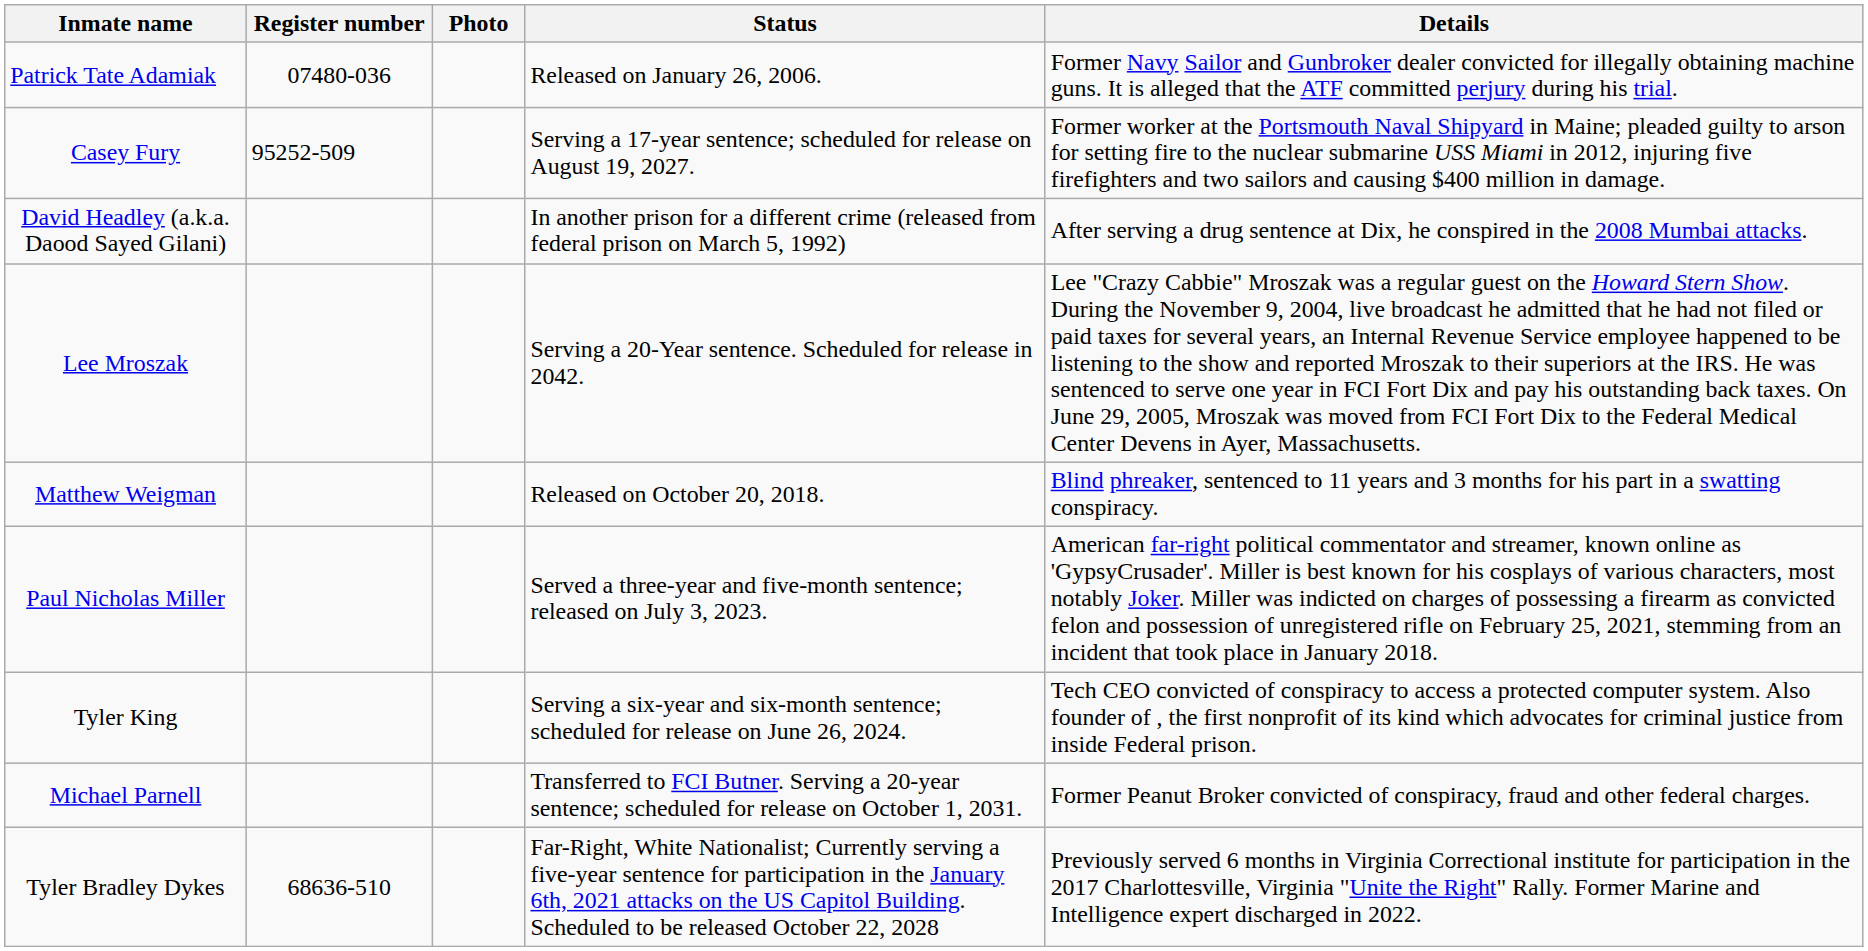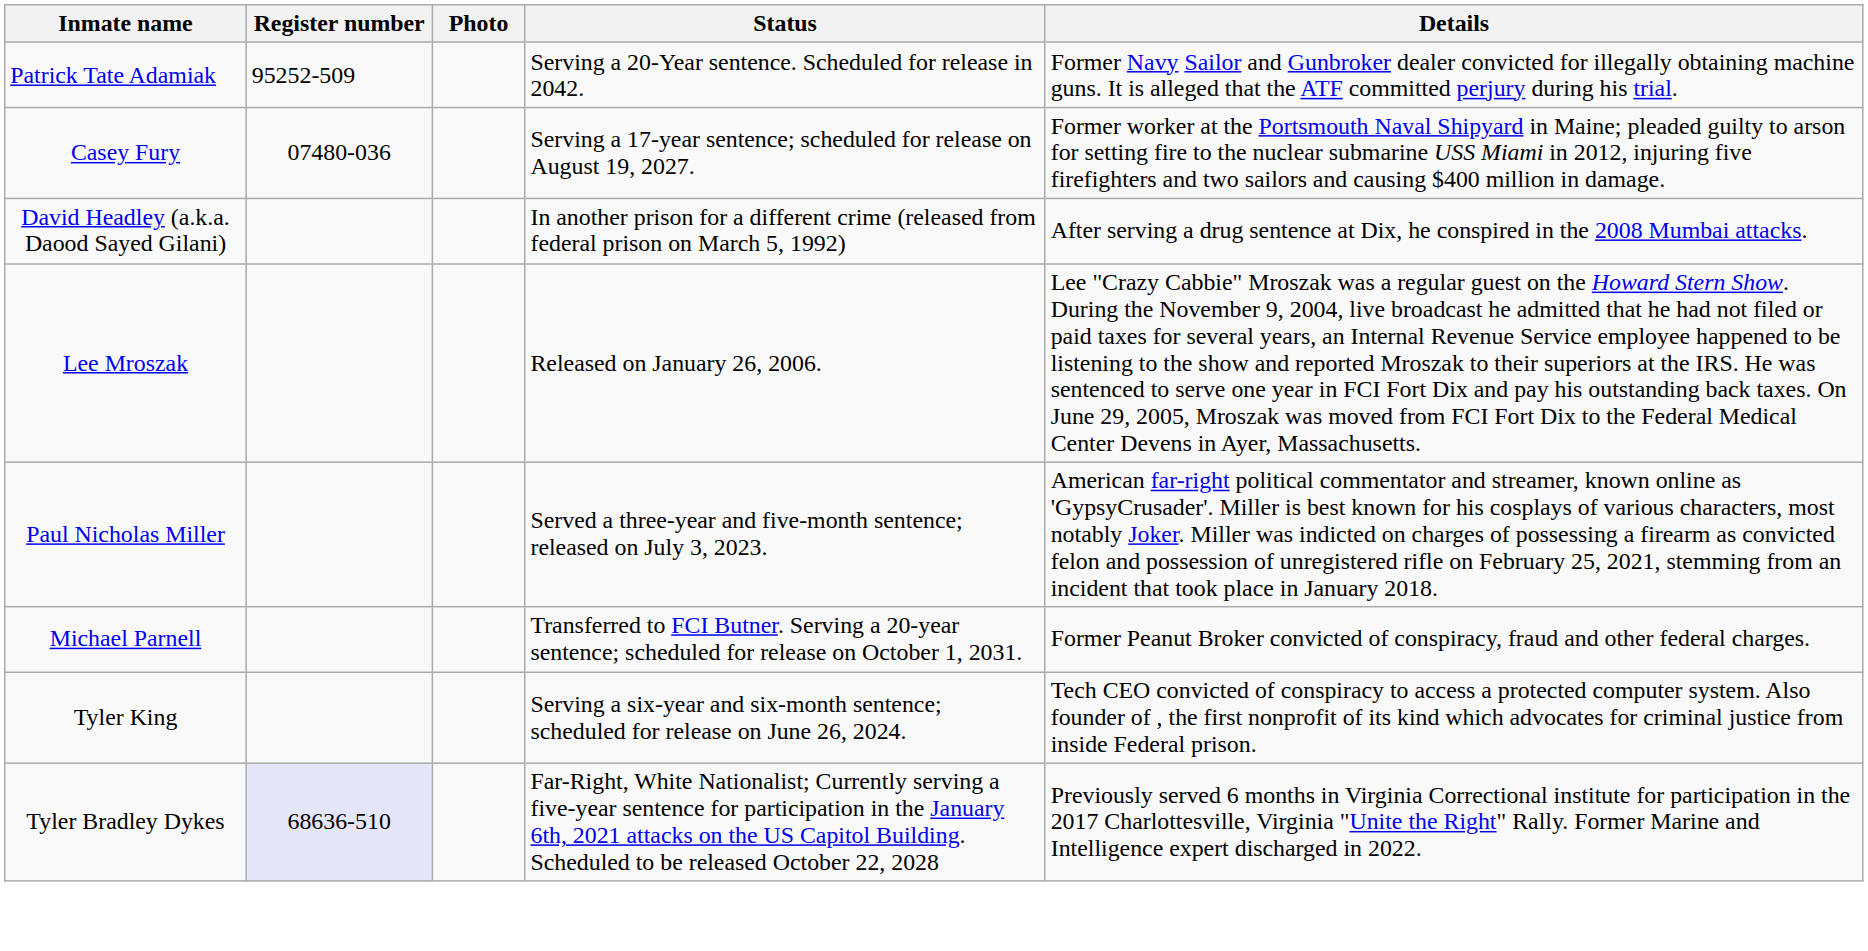Patrick Tate Adamiak | Register number: 07480-036 -> 95252-509
Patrick Tate Adamiak | Status: Released on January 26, 2006. -> Serving a 20-Year sentence. Scheduled for release in 2042.
Casey Fury | Register number: 95252-509 -> 07480-036
Lee Mroszak | Status: Serving a 20-Year sentence. Scheduled for release in 2042. -> Released on January 26, 2006.
- row: Matthew Weigman | Released on October 20, 2018. | Blind phreaker, sentenced to 11 years and 3 months for his part in a swatting conspiracy.
rows swapped: Michael Parnell <-> Tyler King
Tyler Bradley Dykes | Register number: no background -> lavender background
